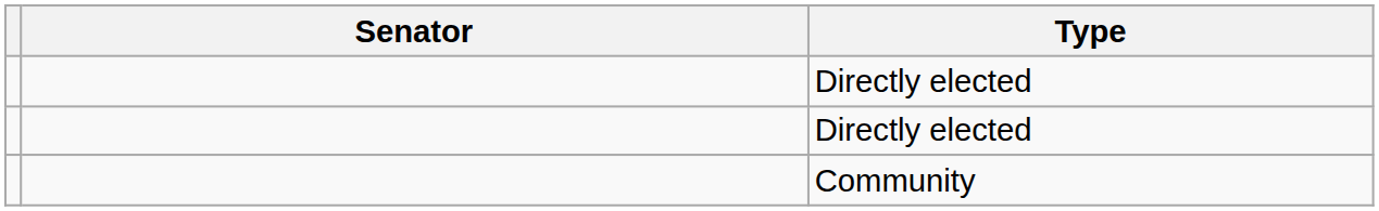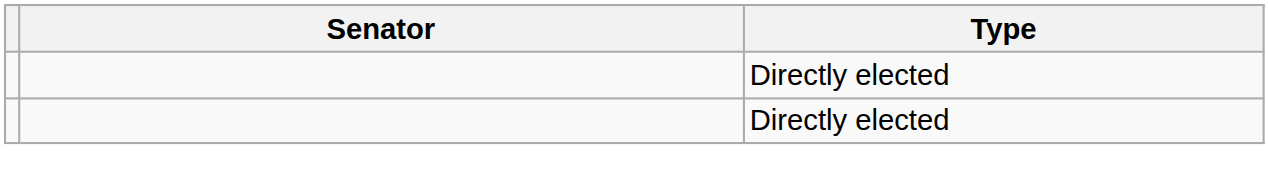- row: Community
